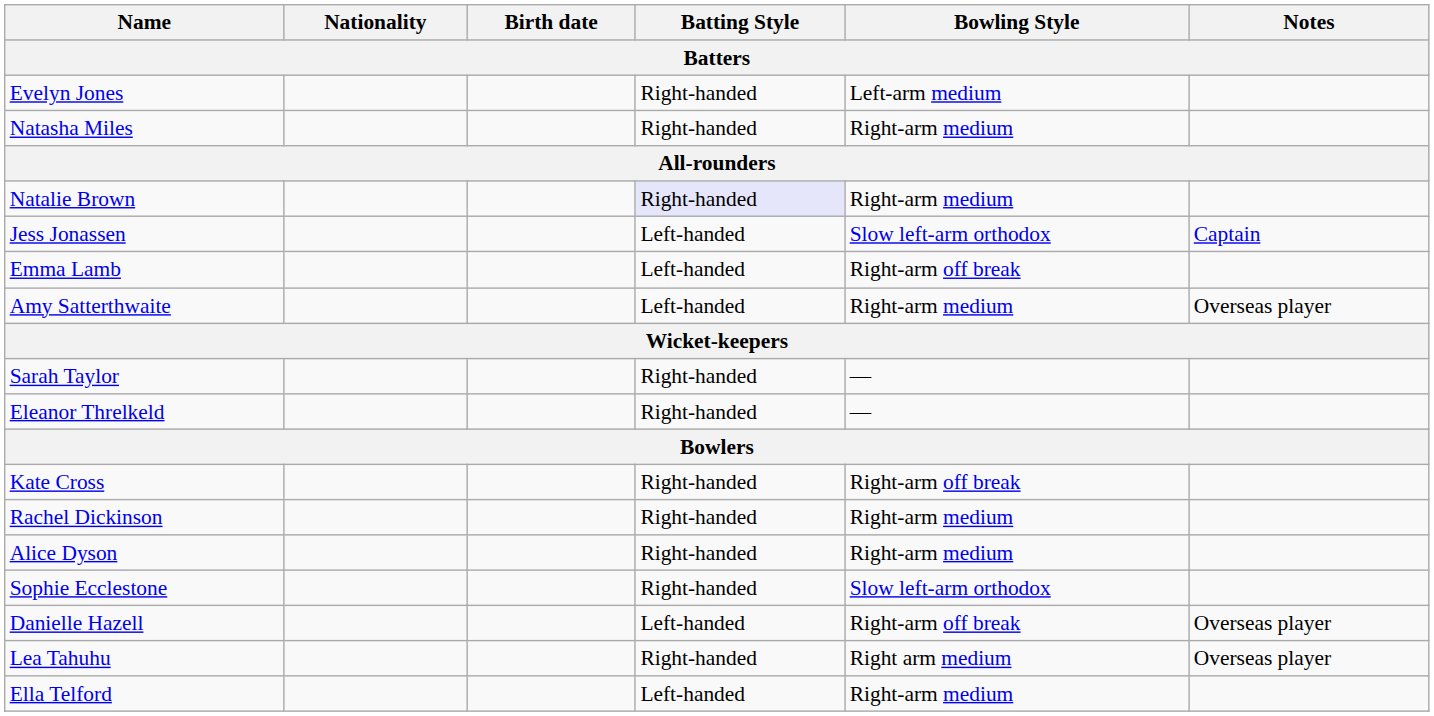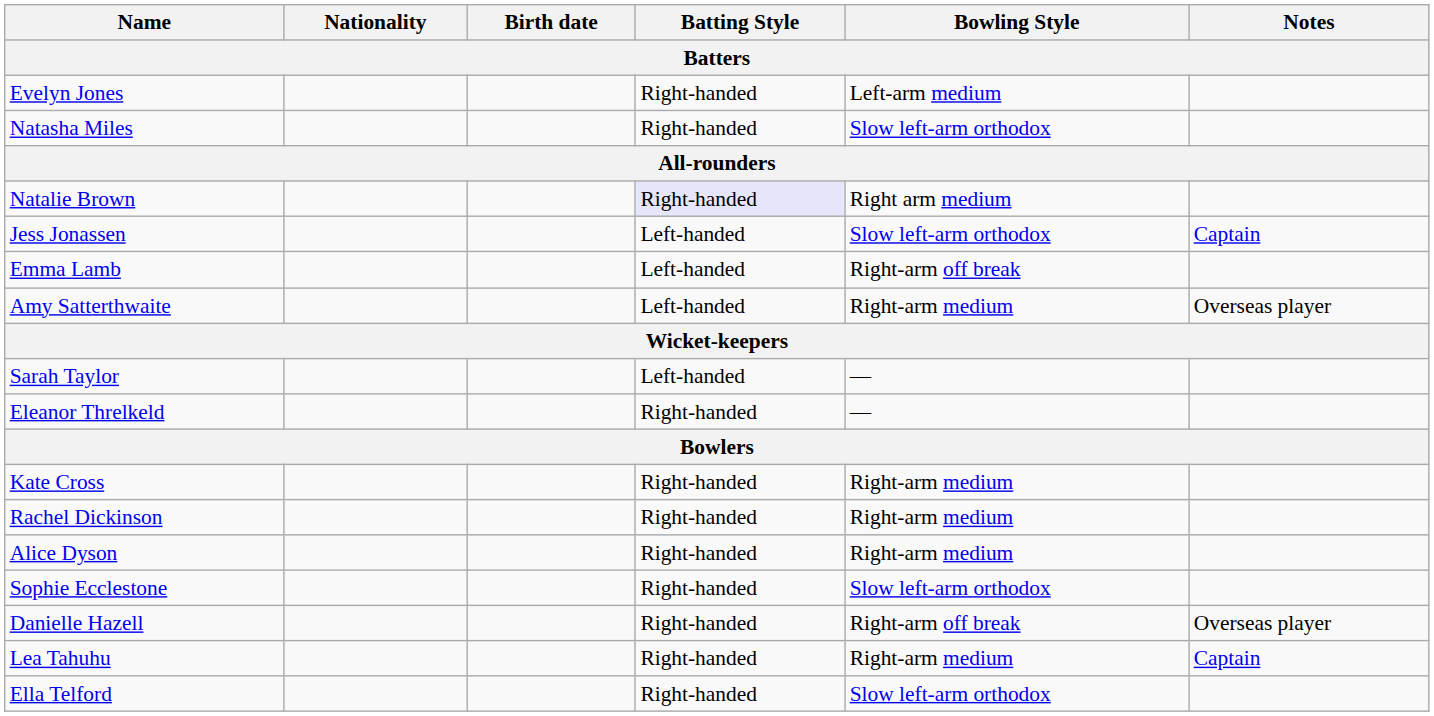Natasha Miles | Bowling Style: Right-arm medium -> Slow left-arm orthodox
Natalie Brown | Bowling Style: Right-arm medium -> Right arm medium
Sarah Taylor | Batting Style: Right-handed -> Left-handed
Kate Cross | Bowling Style: Right-arm off break -> Right-arm medium
Danielle Hazell | Batting Style: Left-handed -> Right-handed
Lea Tahuhu | Bowling Style: Right arm medium -> Right-arm medium
Lea Tahuhu | Notes: Overseas player -> Captain
Ella Telford | Batting Style: Left-handed -> Right-handed
Ella Telford | Bowling Style: Right-arm medium -> Slow left-arm orthodox
